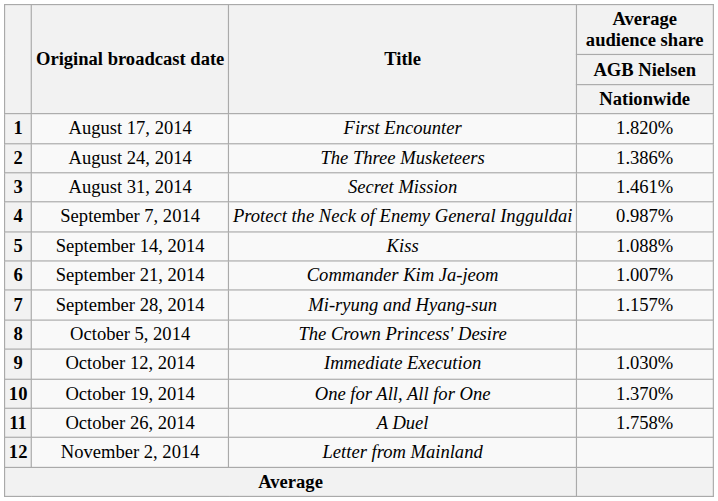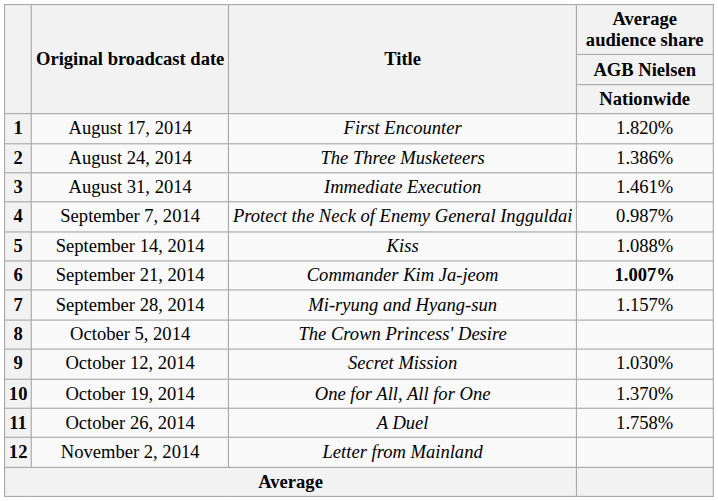3 | Title: Secret Mission -> Immediate Execution
6 | Average audience share / AGB Nielsen / Nationwide: normal -> bold
9 | Title: Immediate Execution -> Secret Mission
